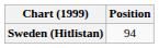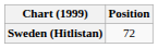Sweden (Hitlistan) | Position: 94 -> 72
